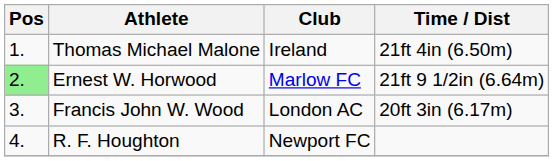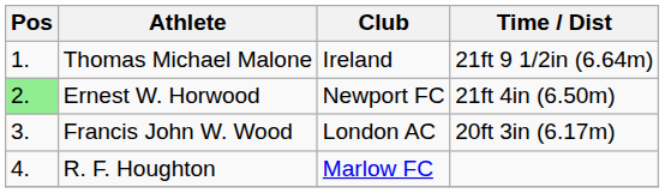Thomas Michael Malone | Time / Dist: 21ft 4in (6.50m) -> 21ft 9 1/2in (6.64m)
Ernest W. Horwood | Club: Marlow FC -> Newport FC
Ernest W. Horwood | Time / Dist: 21ft 9 1/2in (6.64m) -> 21ft 4in (6.50m)
R. F. Houghton | Club: Newport FC -> Marlow FC
